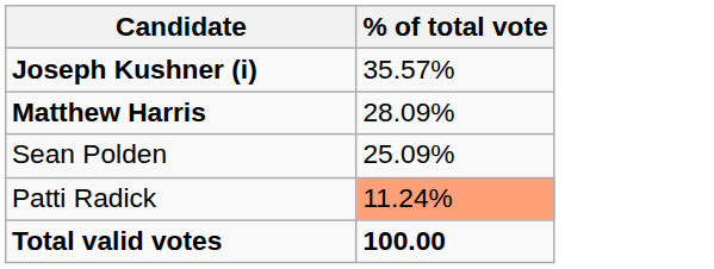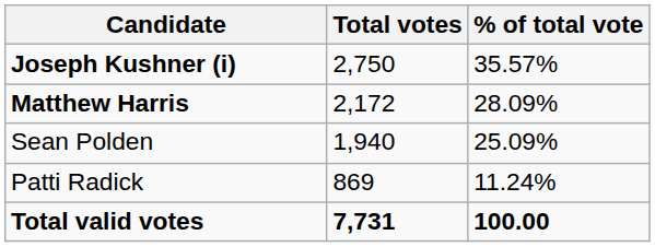+ column: Total votes | 2,750 | 2,172 | 1,940 | 869 | 7,731
Patti Radick | % of total vote: lightsalmon background -> no background
